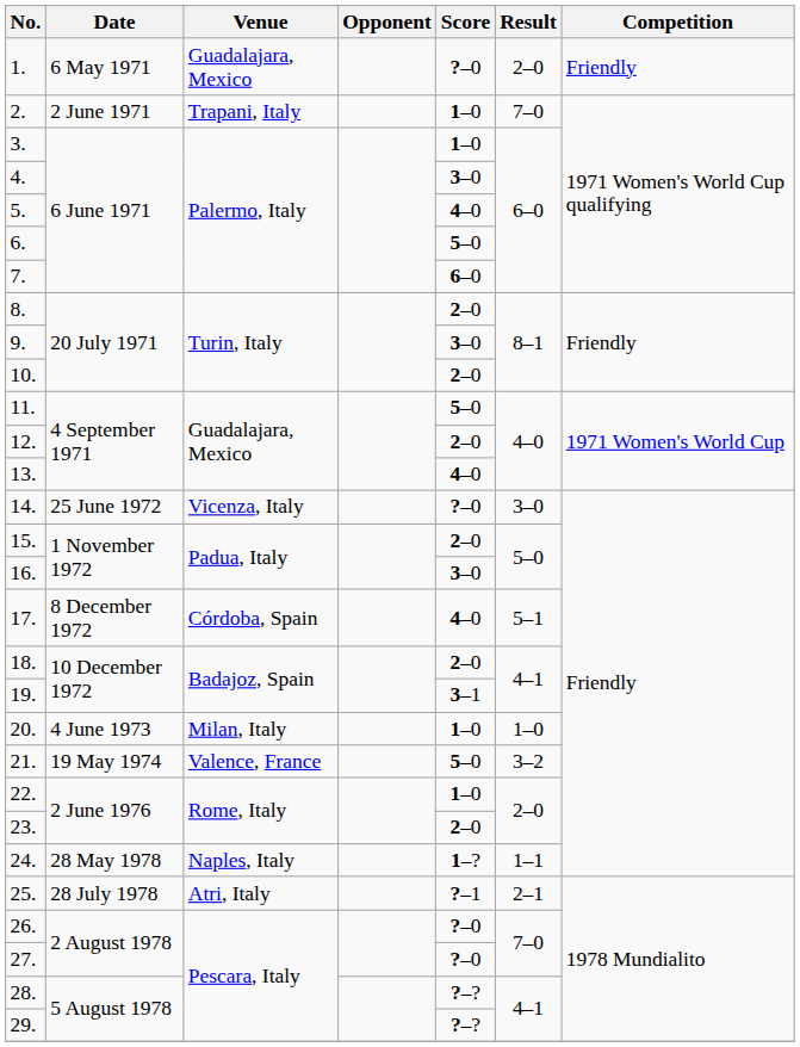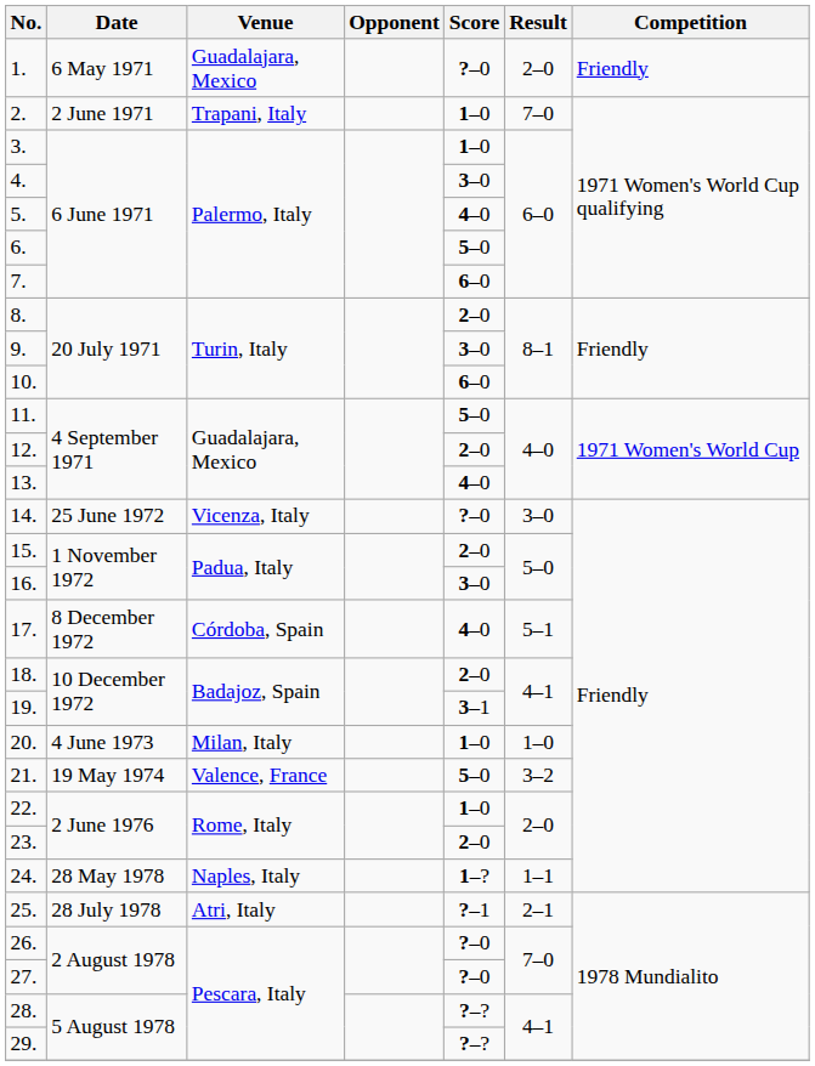10. | Score: 2–0 -> 6–0
